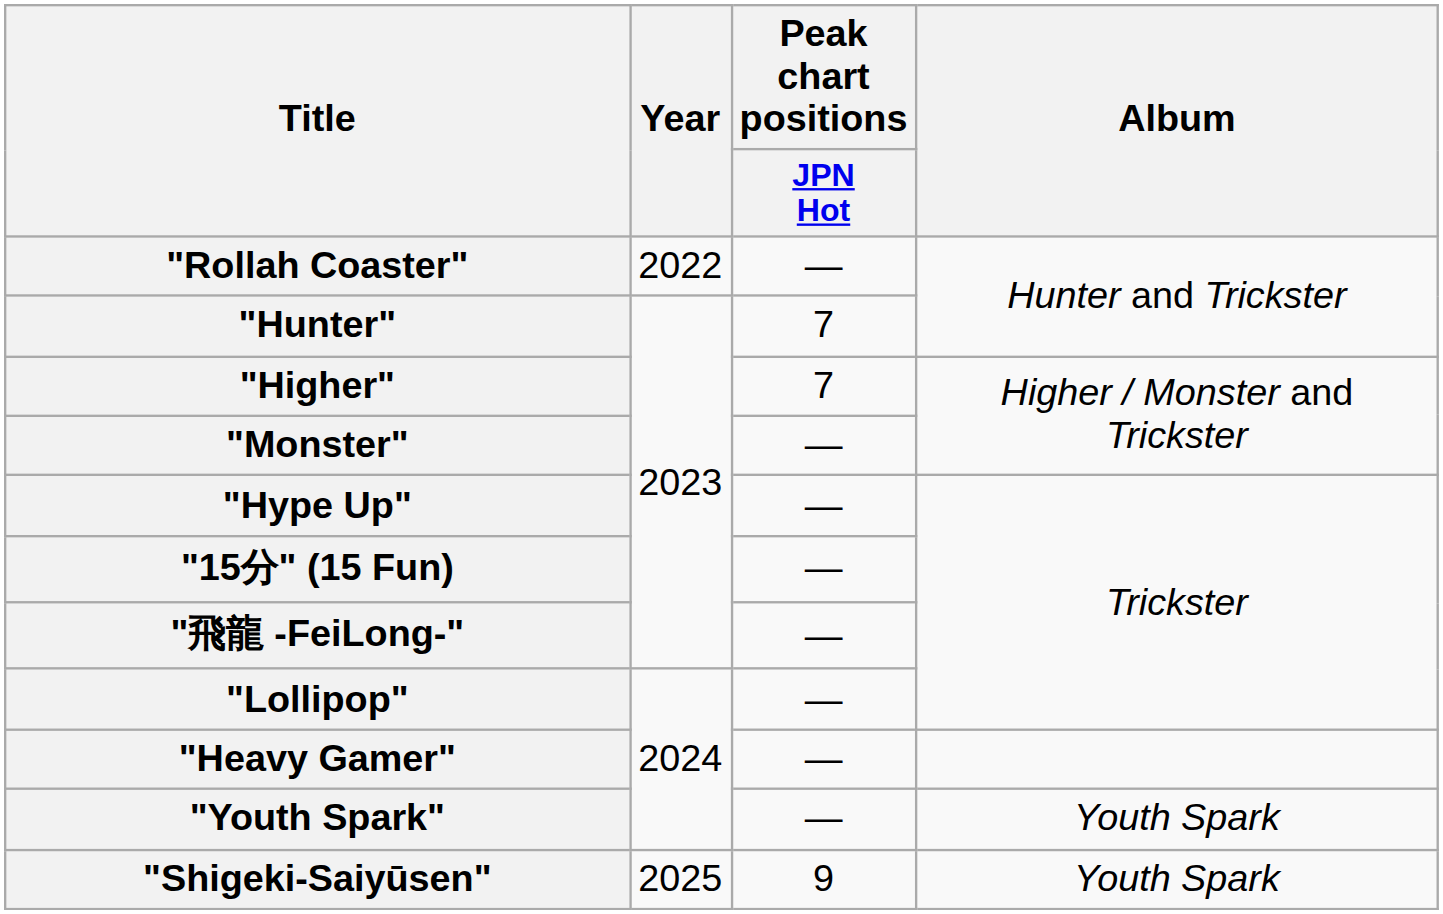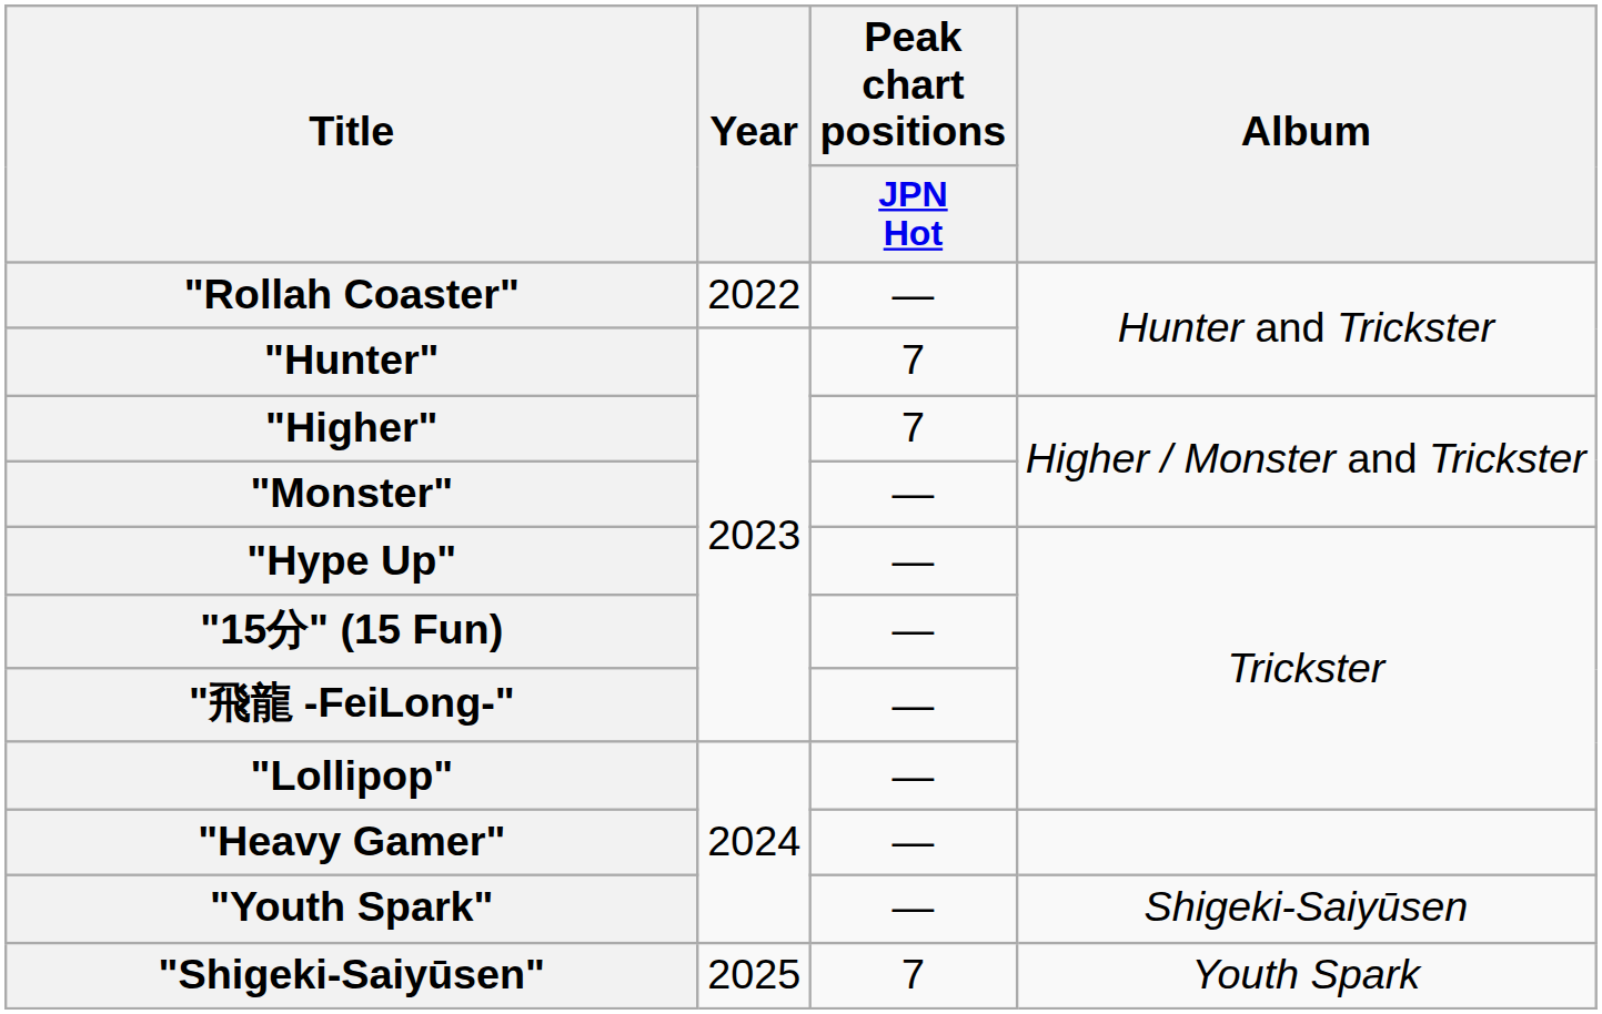"Youth Spark" | Album: Youth Spark -> Shigeki-Saiyūsen
"Shigeki-Saiyūsen" | Peak chart positions / JPN Hot: 9 -> 7
